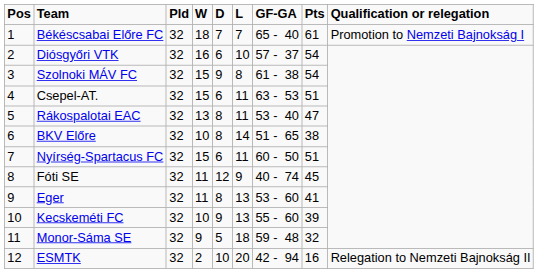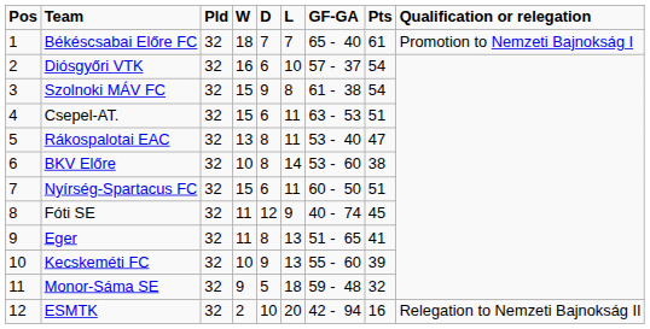BKV Előre | GF-GA: 51 - 65 -> 53 - 60
Eger | GF-GA: 53 - 60 -> 51 - 65
